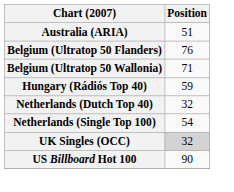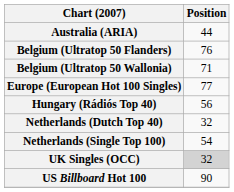Australia (ARIA) | Position: 51 -> 44
+ row: Europe (European Hot 100 Singles) | 77
Hungary (Rádiós Top 40) | Position: 59 -> 56
